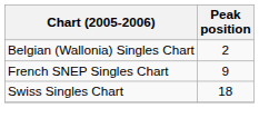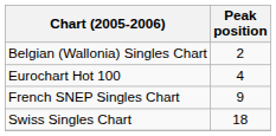+ row: Eurochart Hot 100 | 4
